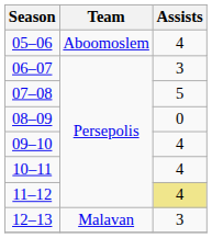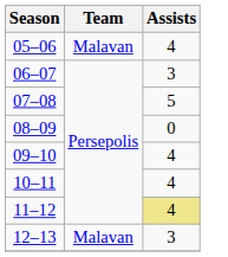05–06 | Team: Aboomoslem -> Malavan
